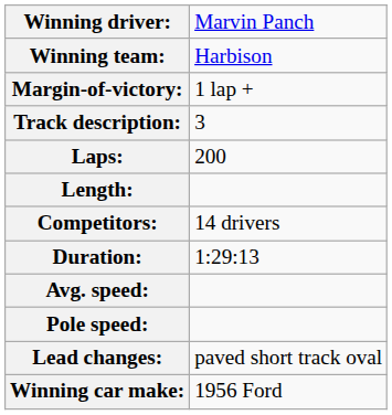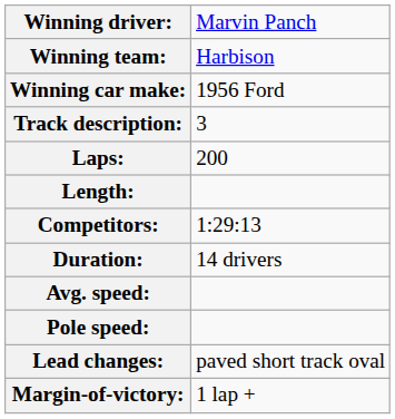rows swapped: Winning car make: <-> Margin-of-victory:
Competitors: | column 2: 14 drivers -> 1:29:13
Duration: | column 2: 1:29:13 -> 14 drivers
